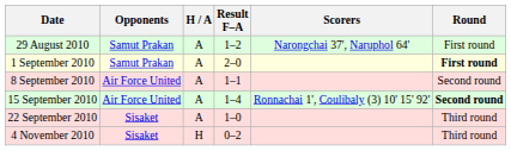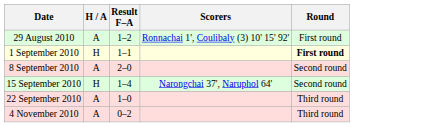- column: Opponents | Samut Prakan | Samut Prakan | Air Force United | Air Force United | Sisaket | Sisaket
29 August 2010 | Scorers: Narongchai 37', Naruphol 64' -> Ronnachai 1', Coulibaly (3) 10' 15' 92'
1 September 2010 | H / A: A -> H
1 September 2010 | Result F–A: 2–0 -> 1–1
8 September 2010 | Result F–A: 1–1 -> 2–0
15 September 2010 | H / A: A -> H
15 September 2010 | Scorers: Ronnachai 1', Coulibaly (3) 10' 15' 92' -> Narongchai 37', Naruphol 64'
15 September 2010 | Round: bold -> normal
4 November 2010 | H / A: H -> A
